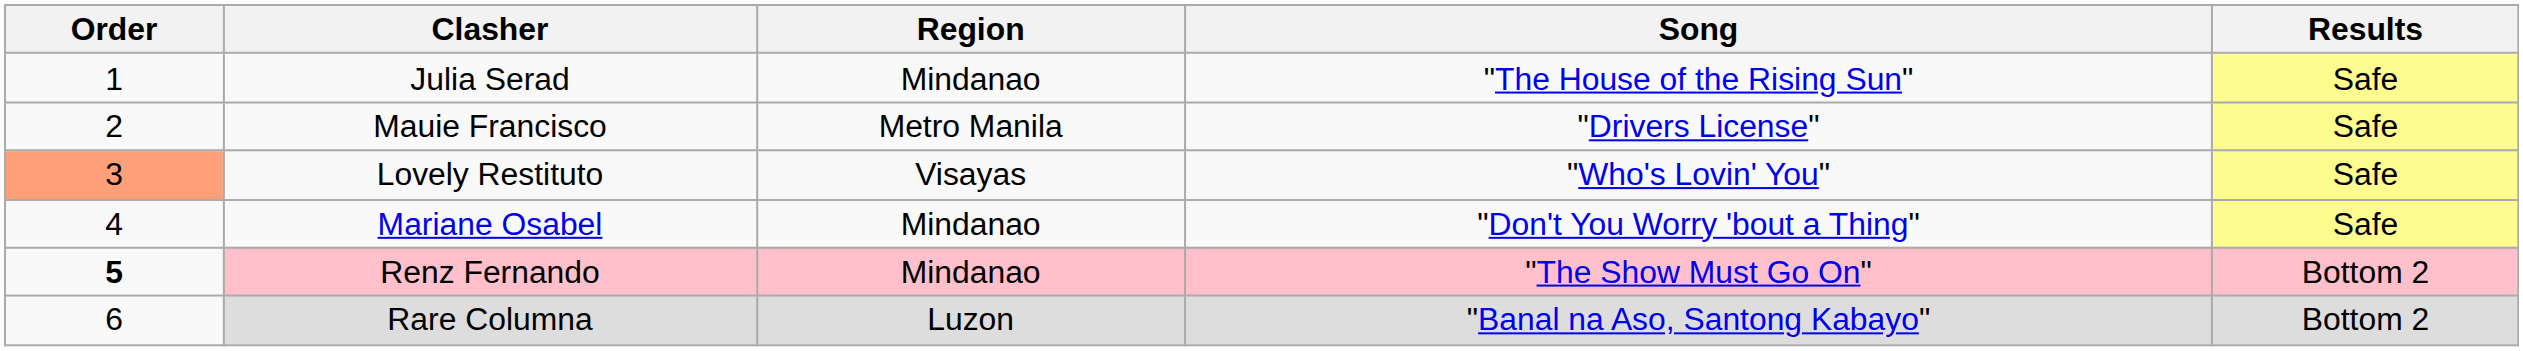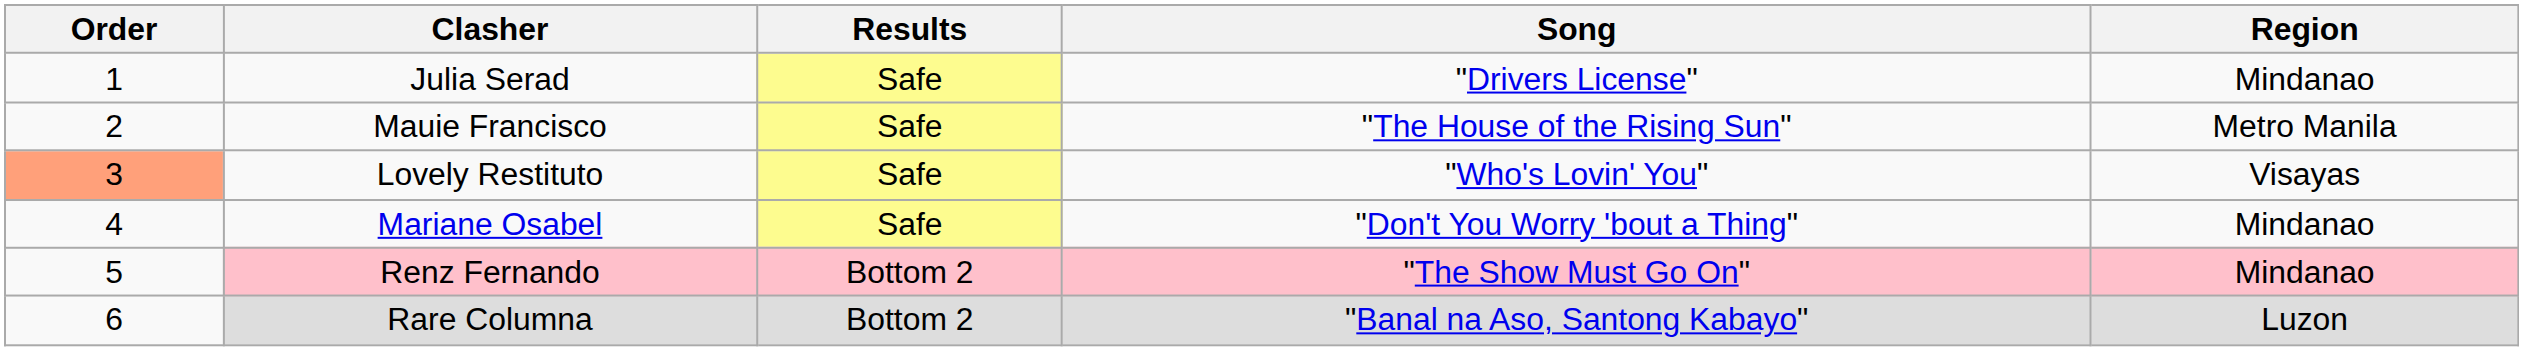columns swapped: Region <-> Results
Julia Serad | Song: "The House of the Rising Sun" -> "Drivers License"
Mauie Francisco | Song: "Drivers License" -> "The House of the Rising Sun"
Renz Fernando | Order: bold -> normal
